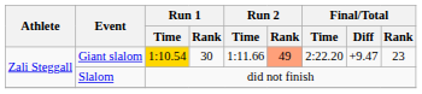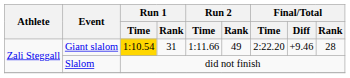Giant slalom | Run 1 / Rank: 30 -> 31
Giant slalom | Run 2 / Rank: lightsalmon background -> no background
Giant slalom | Final/Total / Diff: +9.47 -> +9.46
Giant slalom | Final/Total / Rank: 23 -> 28
